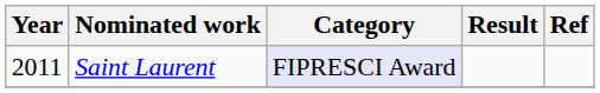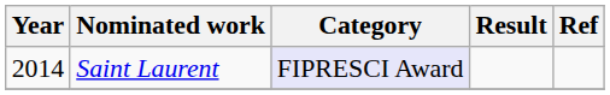Saint Laurent | Year: 2011 -> 2014
